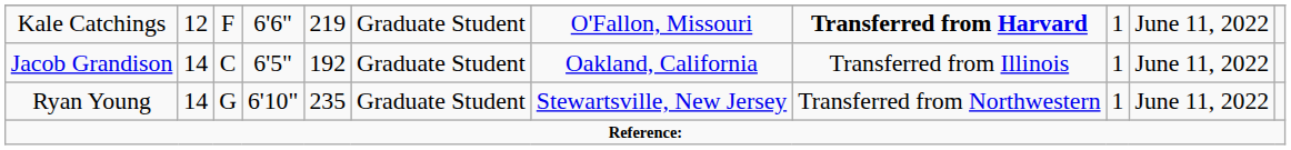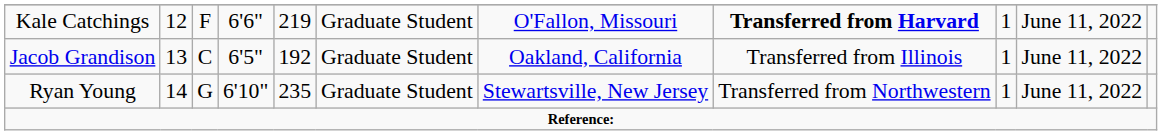Jacob Grandison | column 2: 14 -> 13
